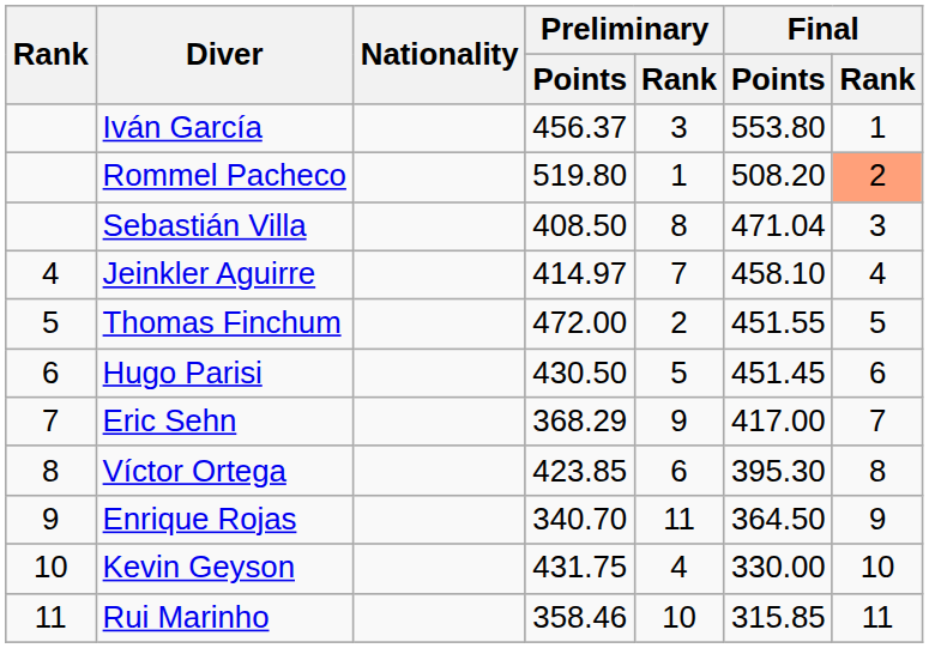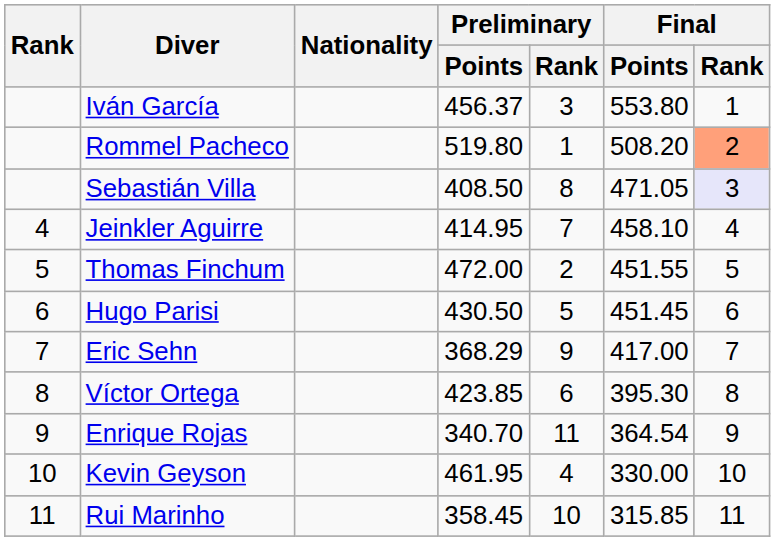Sebastián Villa | Final / Points: 471.04 -> 471.05
Sebastián Villa | Final / Rank: no background -> lavender background
Jeinkler Aguirre | Preliminary / Points: 414.97 -> 414.95
Enrique Rojas | Final / Points: 364.50 -> 364.54
Kevin Geyson | Preliminary / Points: 431.75 -> 461.95
Rui Marinho | Preliminary / Points: 358.46 -> 358.45
